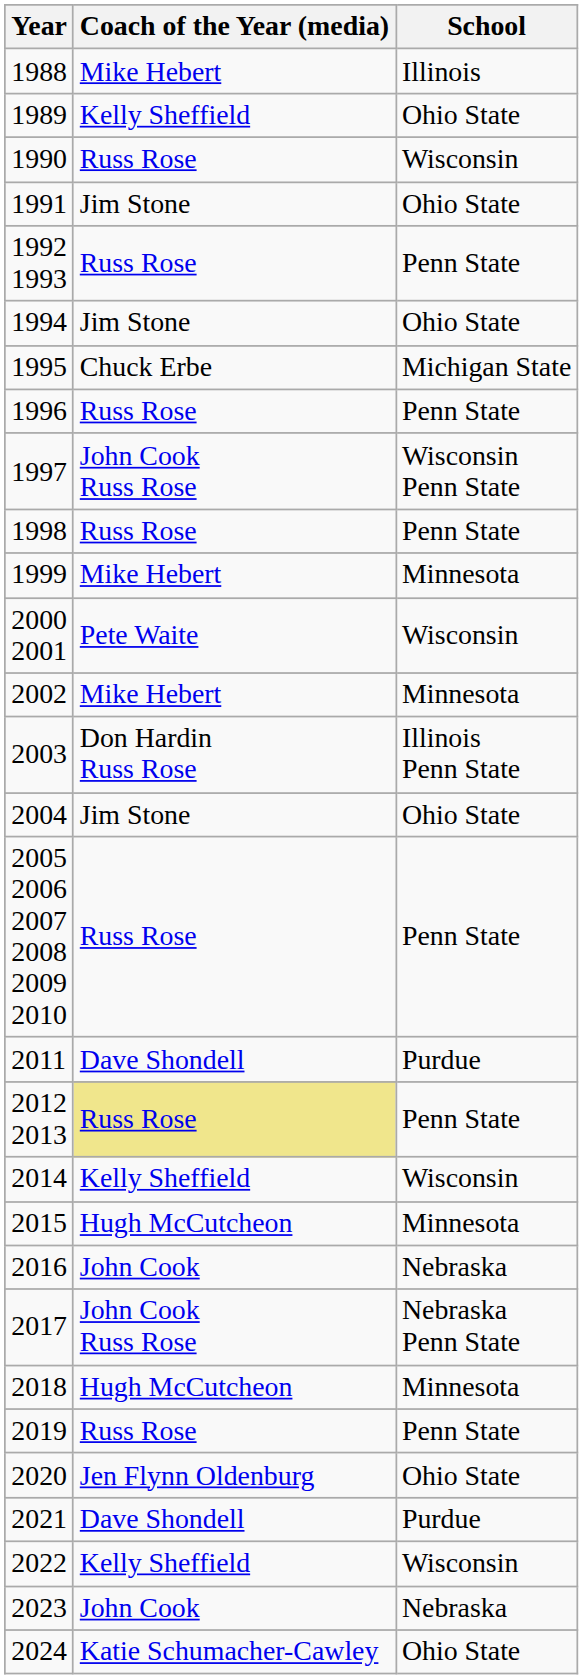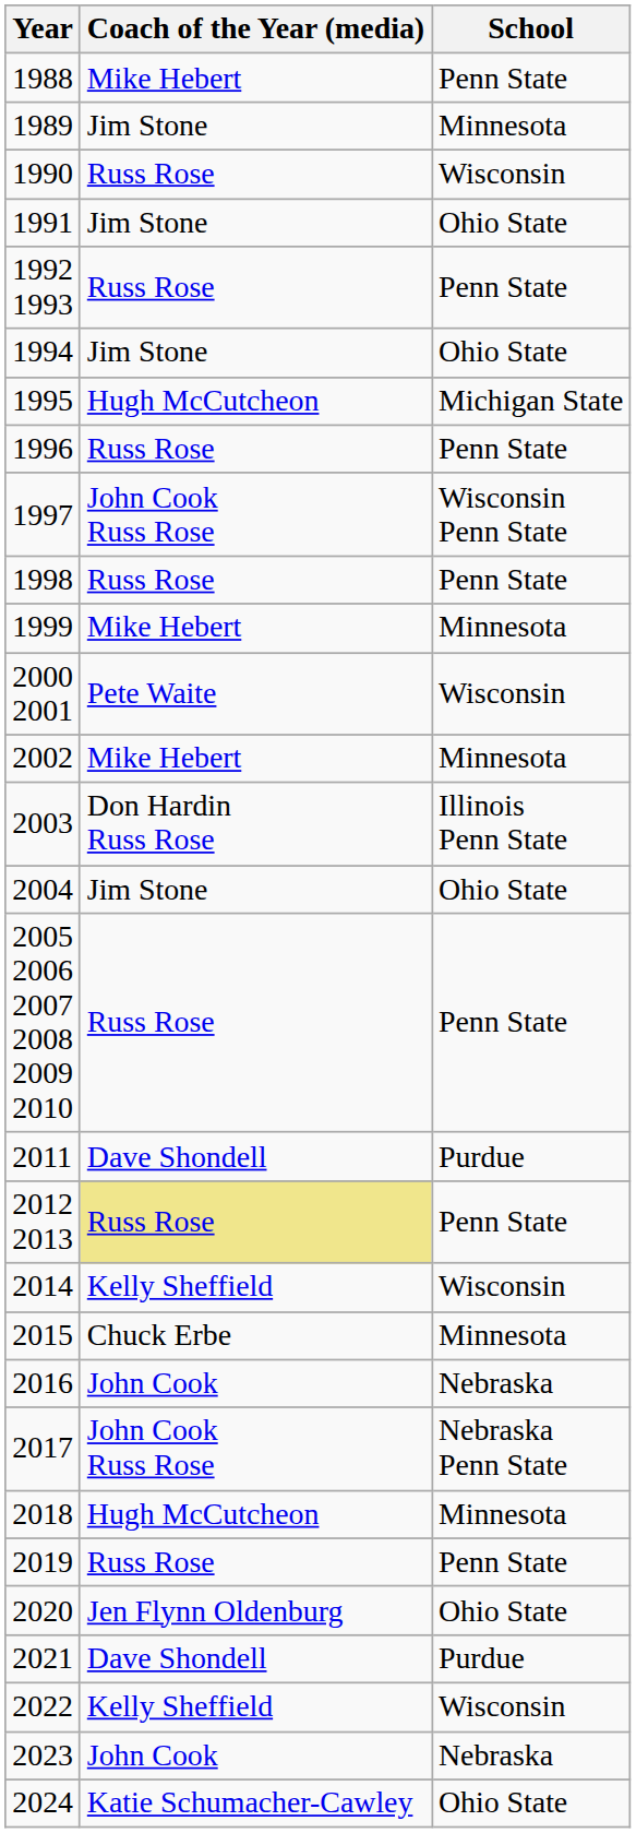1988 | School: Illinois -> Penn State
1989 | Coach of the Year (media): Kelly Sheffield -> Jim Stone
1989 | School: Ohio State -> Minnesota
1995 | Coach of the Year (media): Chuck Erbe -> Hugh McCutcheon
2015 | Coach of the Year (media): Hugh McCutcheon -> Chuck Erbe
